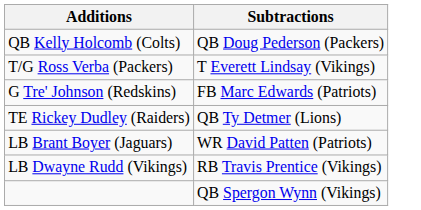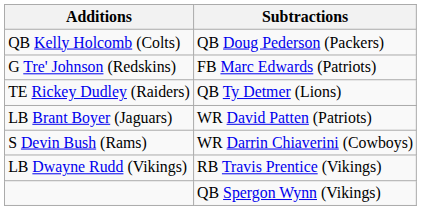- row: T/G Ross Verba (Packers) | T Everett Lindsay (Vikings)
+ row: S Devin Bush (Rams) | WR Darrin Chiaverini (Cowboys)
